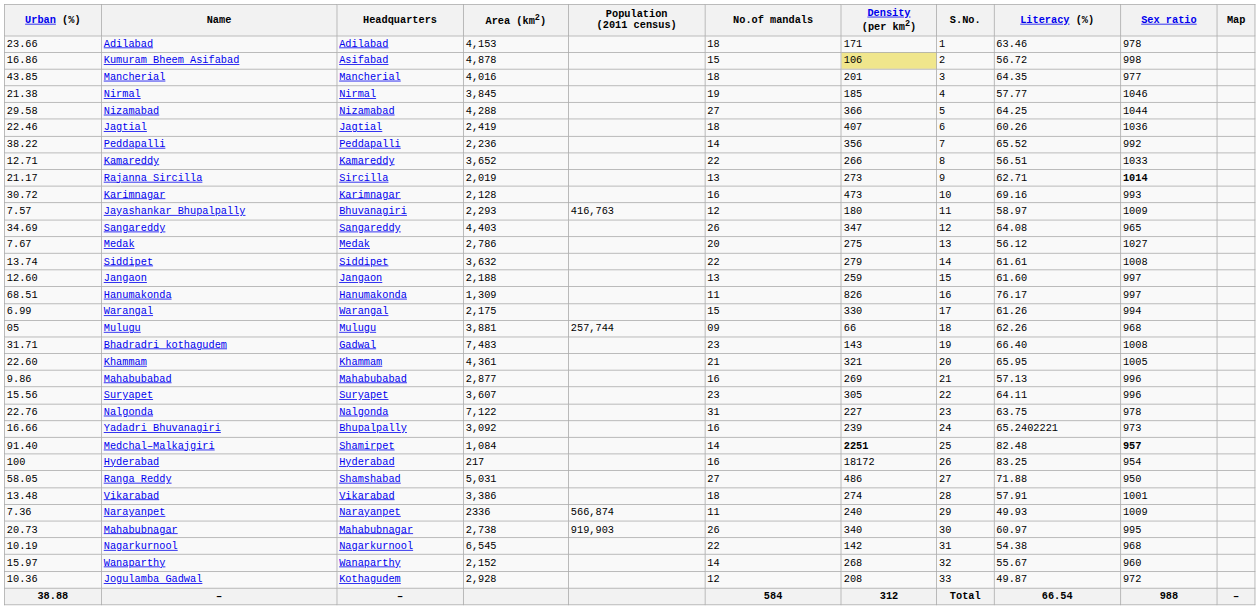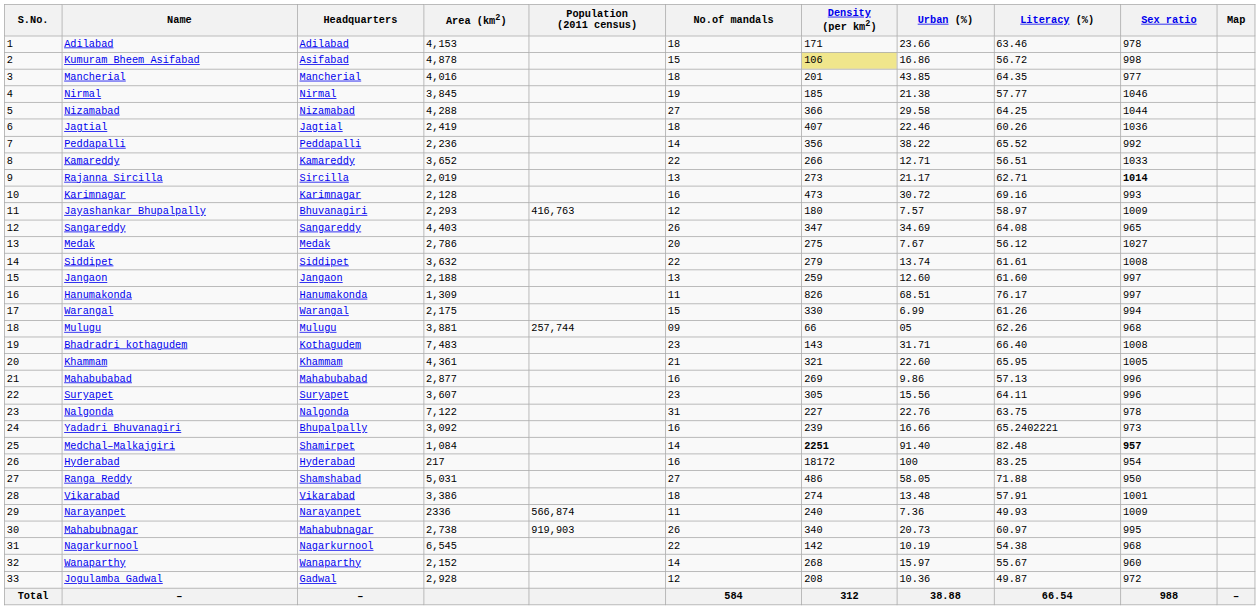columns swapped: S.No. <-> Urban (%)
Bhadradri kothagudem | Headquarters: Gadwal -> Kothagudem
Jogulamba Gadwal | Headquarters: Kothagudem -> Gadwal
